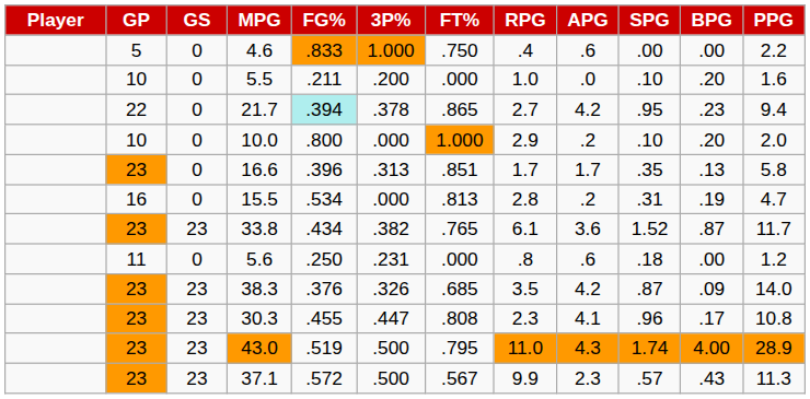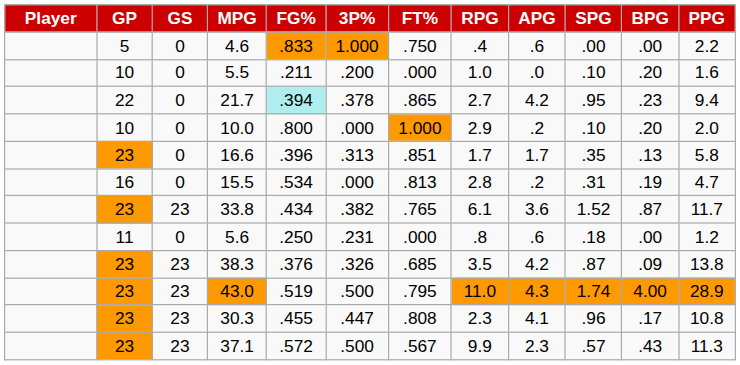38.3 | PPG: 14.0 -> 13.8
rows swapped: 43.0 <-> 30.3
